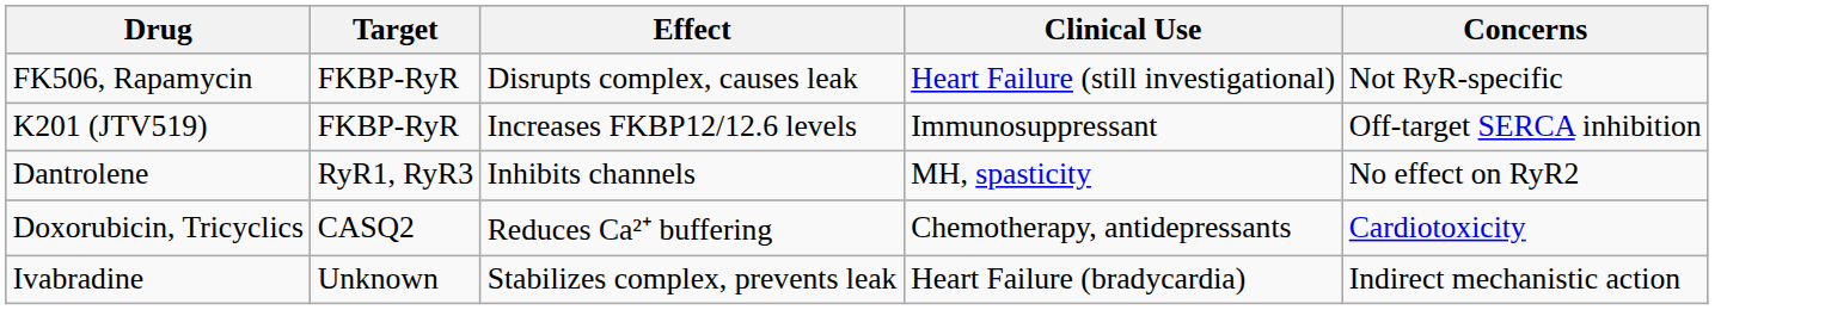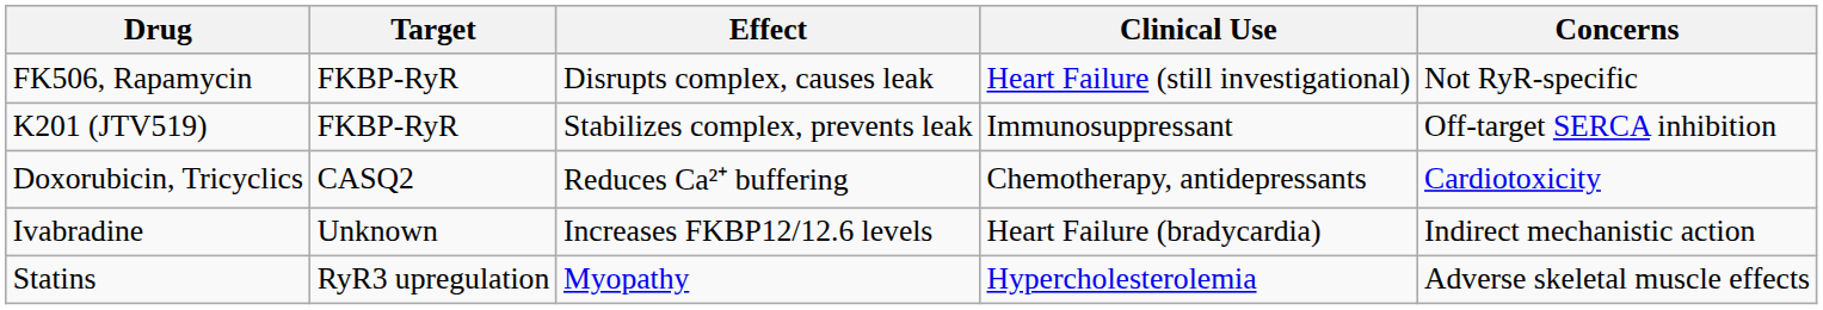K201 (JTV519) | Effect: Increases FKBP12/12.6 levels -> Stabilizes complex, prevents leak
- row: Dantrolene | RyR1, RyR3 | Inhibits channels | MH, spasticity | No effect on RyR2
Ivabradine | Effect: Stabilizes complex, prevents leak -> Increases FKBP12/12.6 levels
+ row: Statins | RyR3 upregulation | Myopathy | Hypercholesterolemia | Adverse skeletal muscle effects
